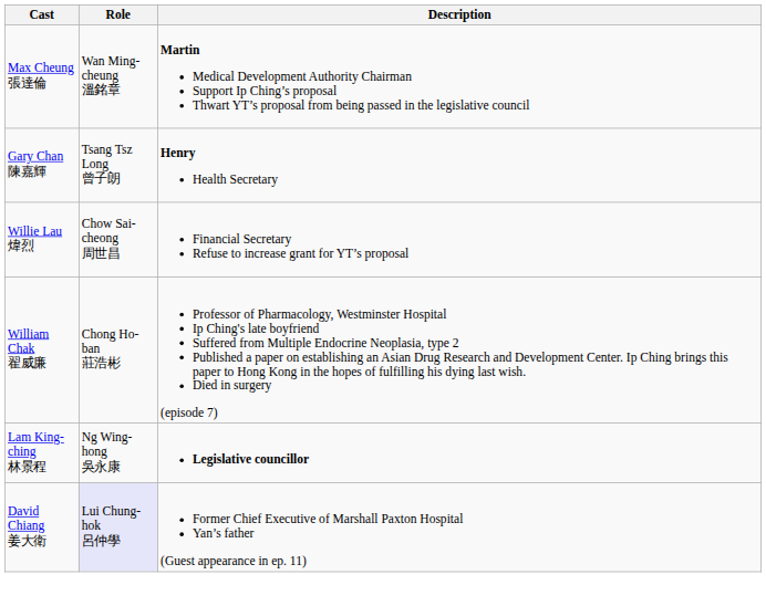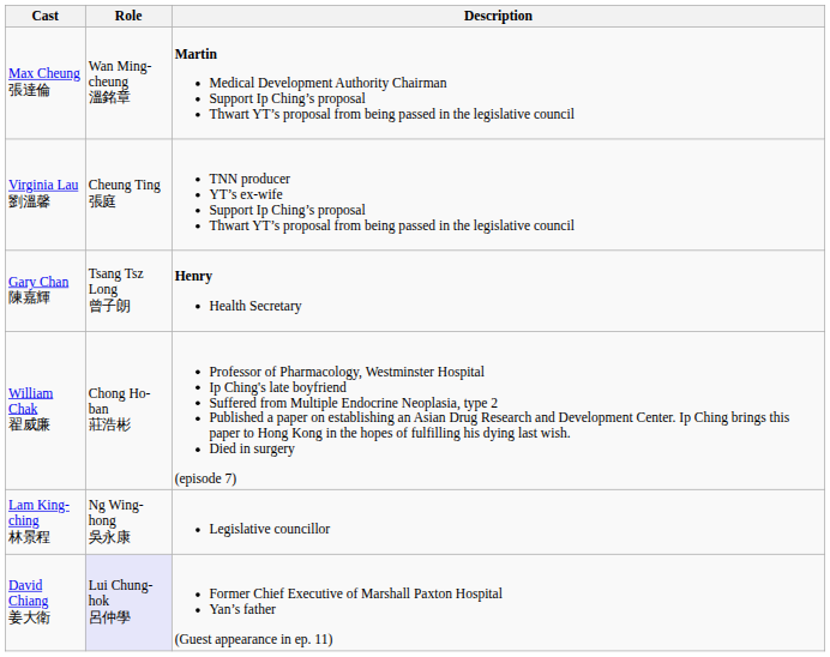+ row: Virginia Lau 劉溫馨 | Cheung Ting 張庭 | TNN producer YT’s ex-wife Support Ip Ching’s proposal Thwart YT’s proposal from being passed in the legislative council
- row: Willie Lau 煒烈 | Chow Sai-cheong 周世昌 | Financial Secretary Refuse to increase grant for YT’s proposal
Lam King-ching 林景程 | Description: bold -> normal
